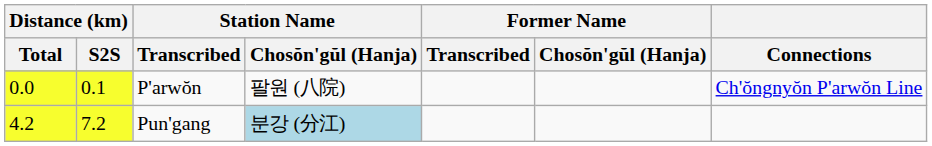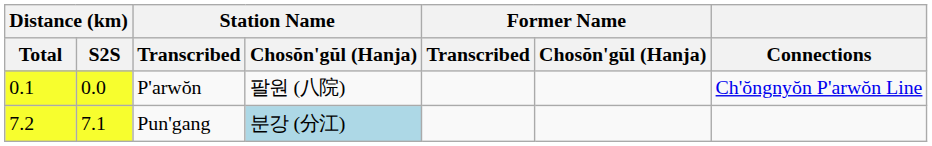P'arwŏn | Distance (km) / Total: 0.0 -> 0.1
P'arwŏn | Distance (km) / S2S: 0.1 -> 0.0
Pun'gang | Distance (km) / Total: 4.2 -> 7.2
Pun'gang | Distance (km) / S2S: 7.2 -> 7.1
